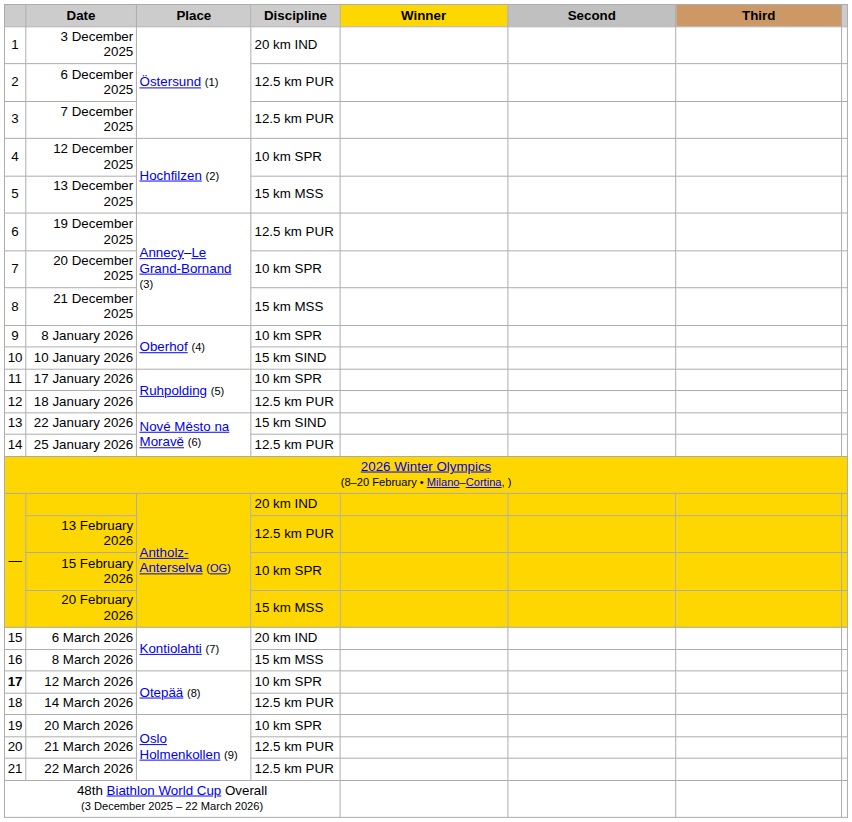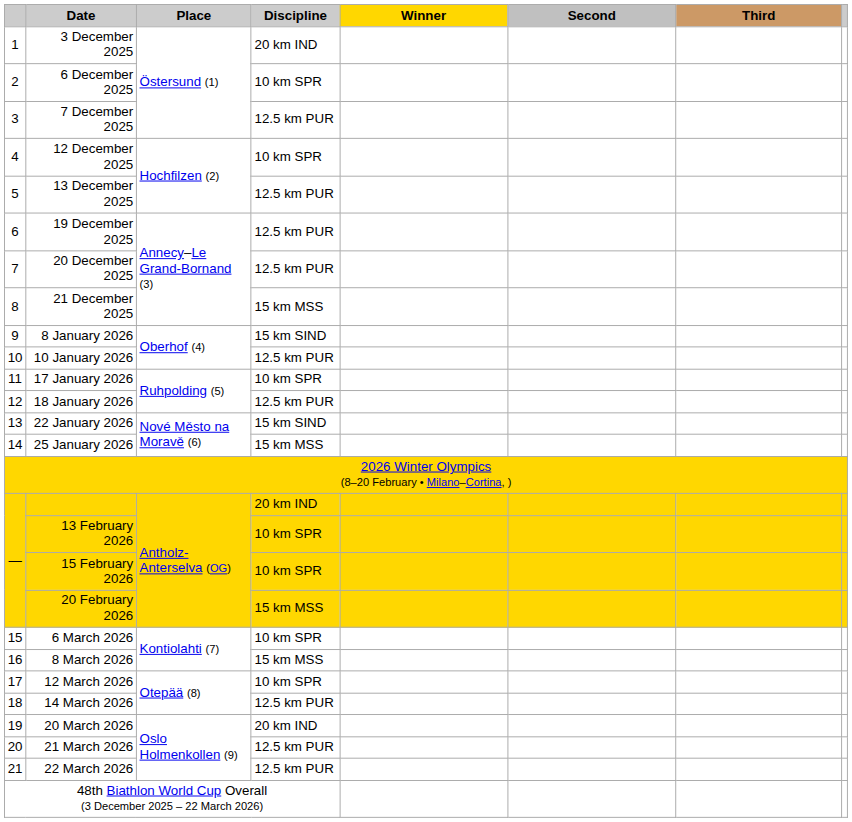6 December 2025 | Discipline: 12.5 km PUR -> 10 km SPR
13 December 2025 | Discipline: 15 km MSS -> 12.5 km PUR
20 December 2025 | Discipline: 10 km SPR -> 12.5 km PUR
8 January 2026 | Discipline: 10 km SPR -> 15 km SIND
10 January 2026 | Discipline: 15 km SIND -> 12.5 km PUR
25 January 2026 | Discipline: 12.5 km PUR -> 15 km MSS
13 February 2026 | Discipline: 12.5 km PUR -> 10 km SPR
6 March 2026 | Discipline: 20 km IND -> 10 km SPR
12 March 2026 | column 1: bold -> normal
20 March 2026 | Discipline: 10 km SPR -> 20 km IND
